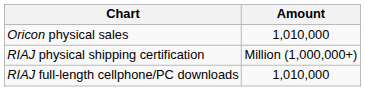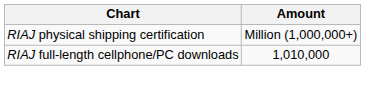- row: Oricon physical sales | 1,010,000
